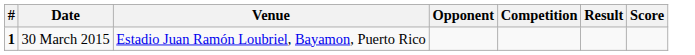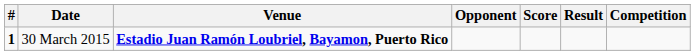columns swapped: Score <-> Competition
30 March 2015 | Venue: normal -> bold
